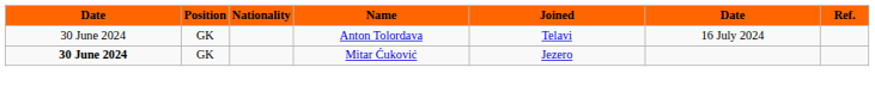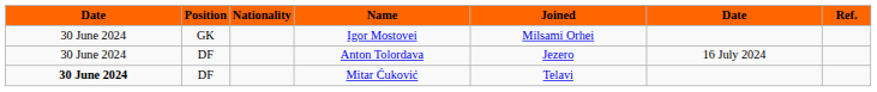+ row: 30 June 2024 | GK | Igor Mostovei | Milsami Orhei
Anton Tolordava | Position: GK -> DF
Anton Tolordava | Joined: Telavi -> Jezero
Mitar Ćuković | Position: GK -> DF
Mitar Ćuković | Joined: Jezero -> Telavi
